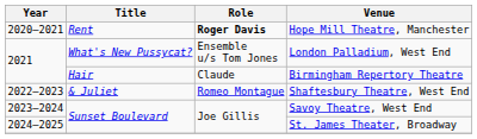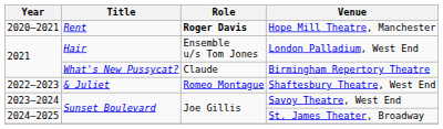London Palladium, West End | Title: What's New Pussycat? -> Hair
Birmingham Repertory Theatre | Title: Hair -> What's New Pussycat?
